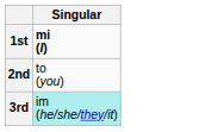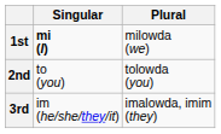+ column: Plural | milowda (we) | tolowda (you) | imalowda, imim (they)
3rd | Singular: paleturquoise background -> no background
